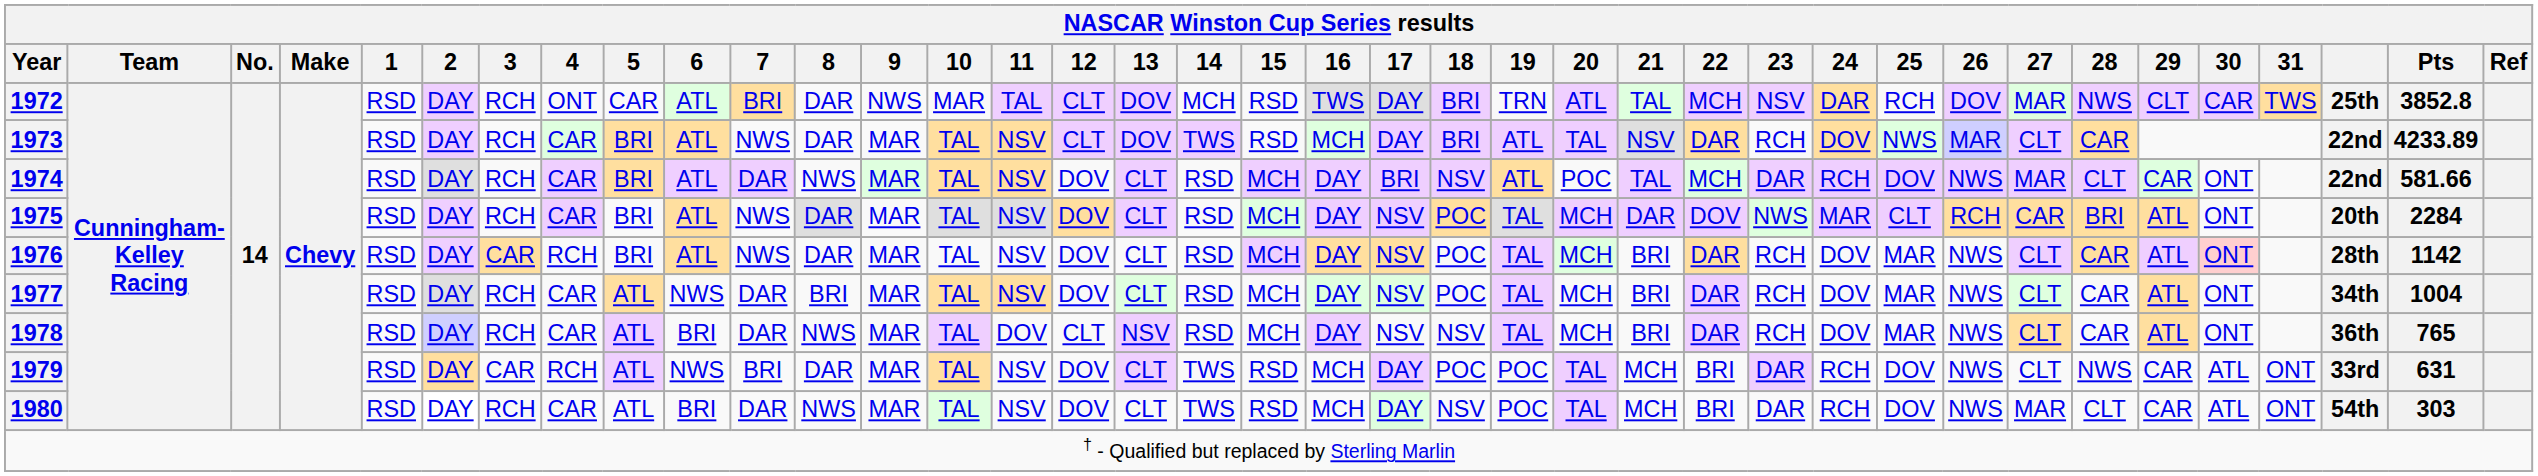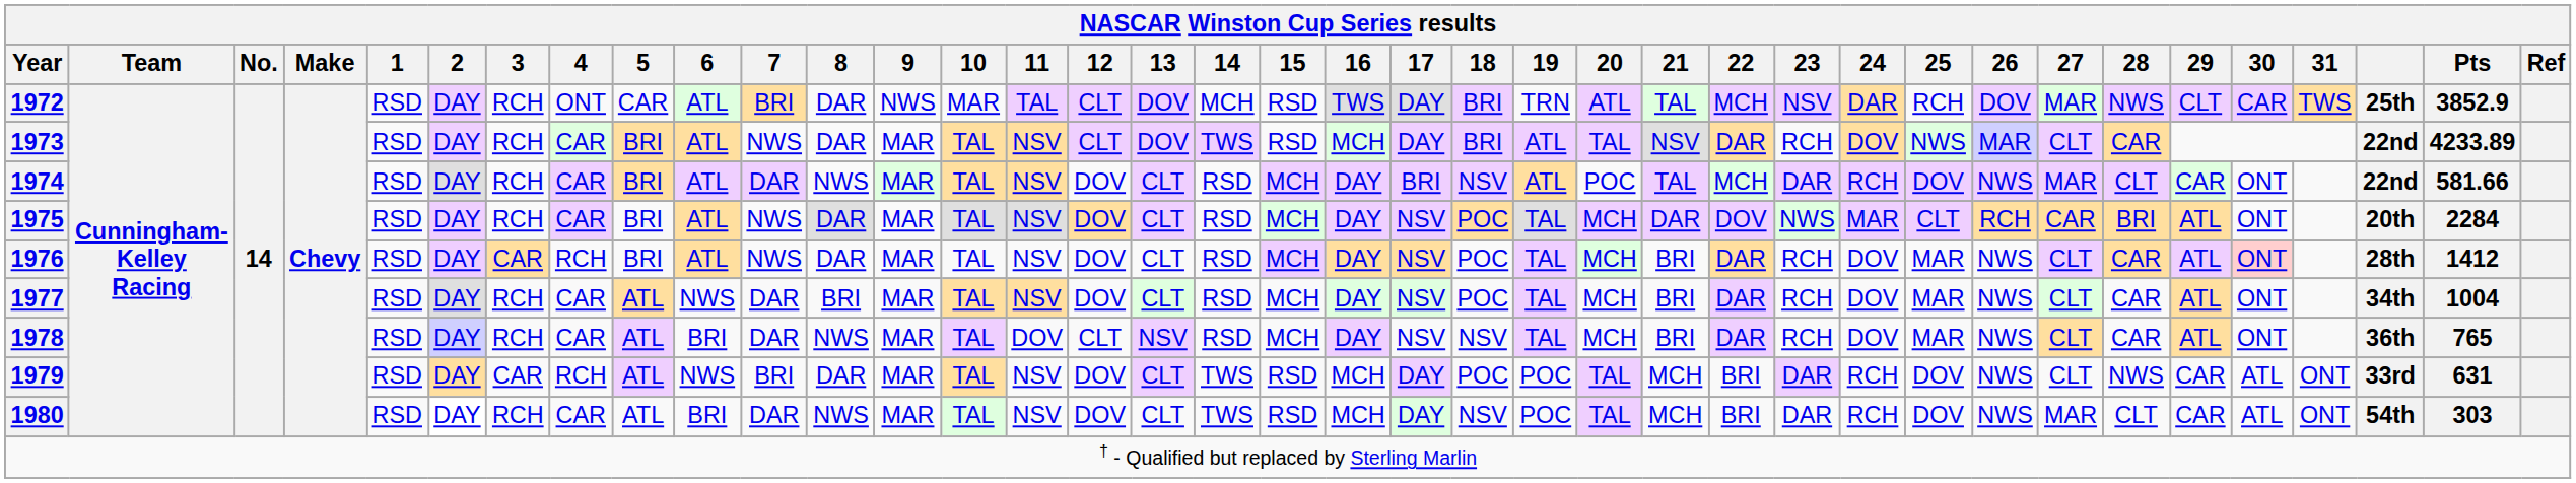1972 | Pts: 3852.8 -> 3852.9
1976 | Pts: 1142 -> 1412
